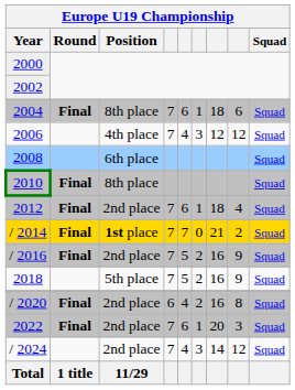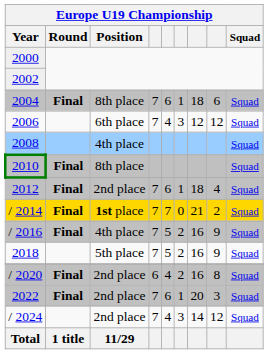2006 | Position: 4th place -> 6th place
2008 | Position: 6th place -> 4th place
/ 2016 | Position: 2nd place -> 4th place
